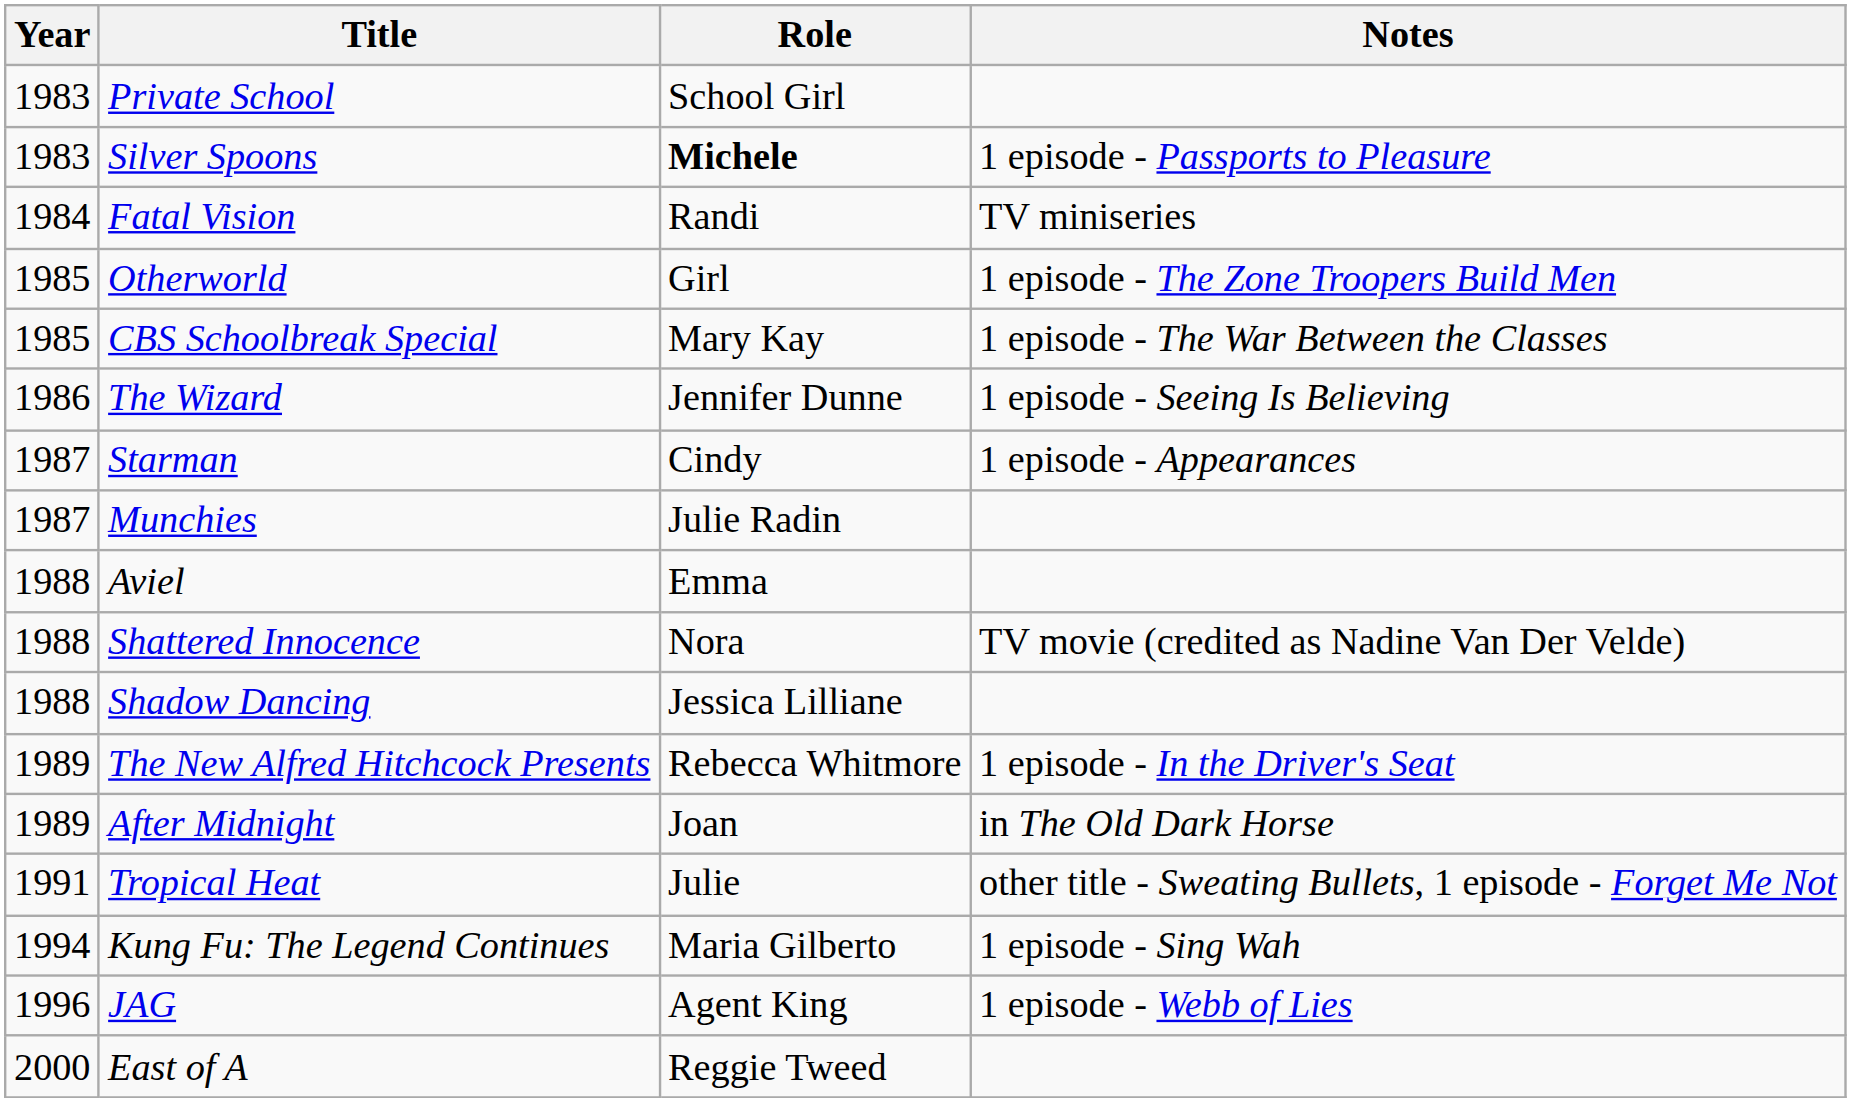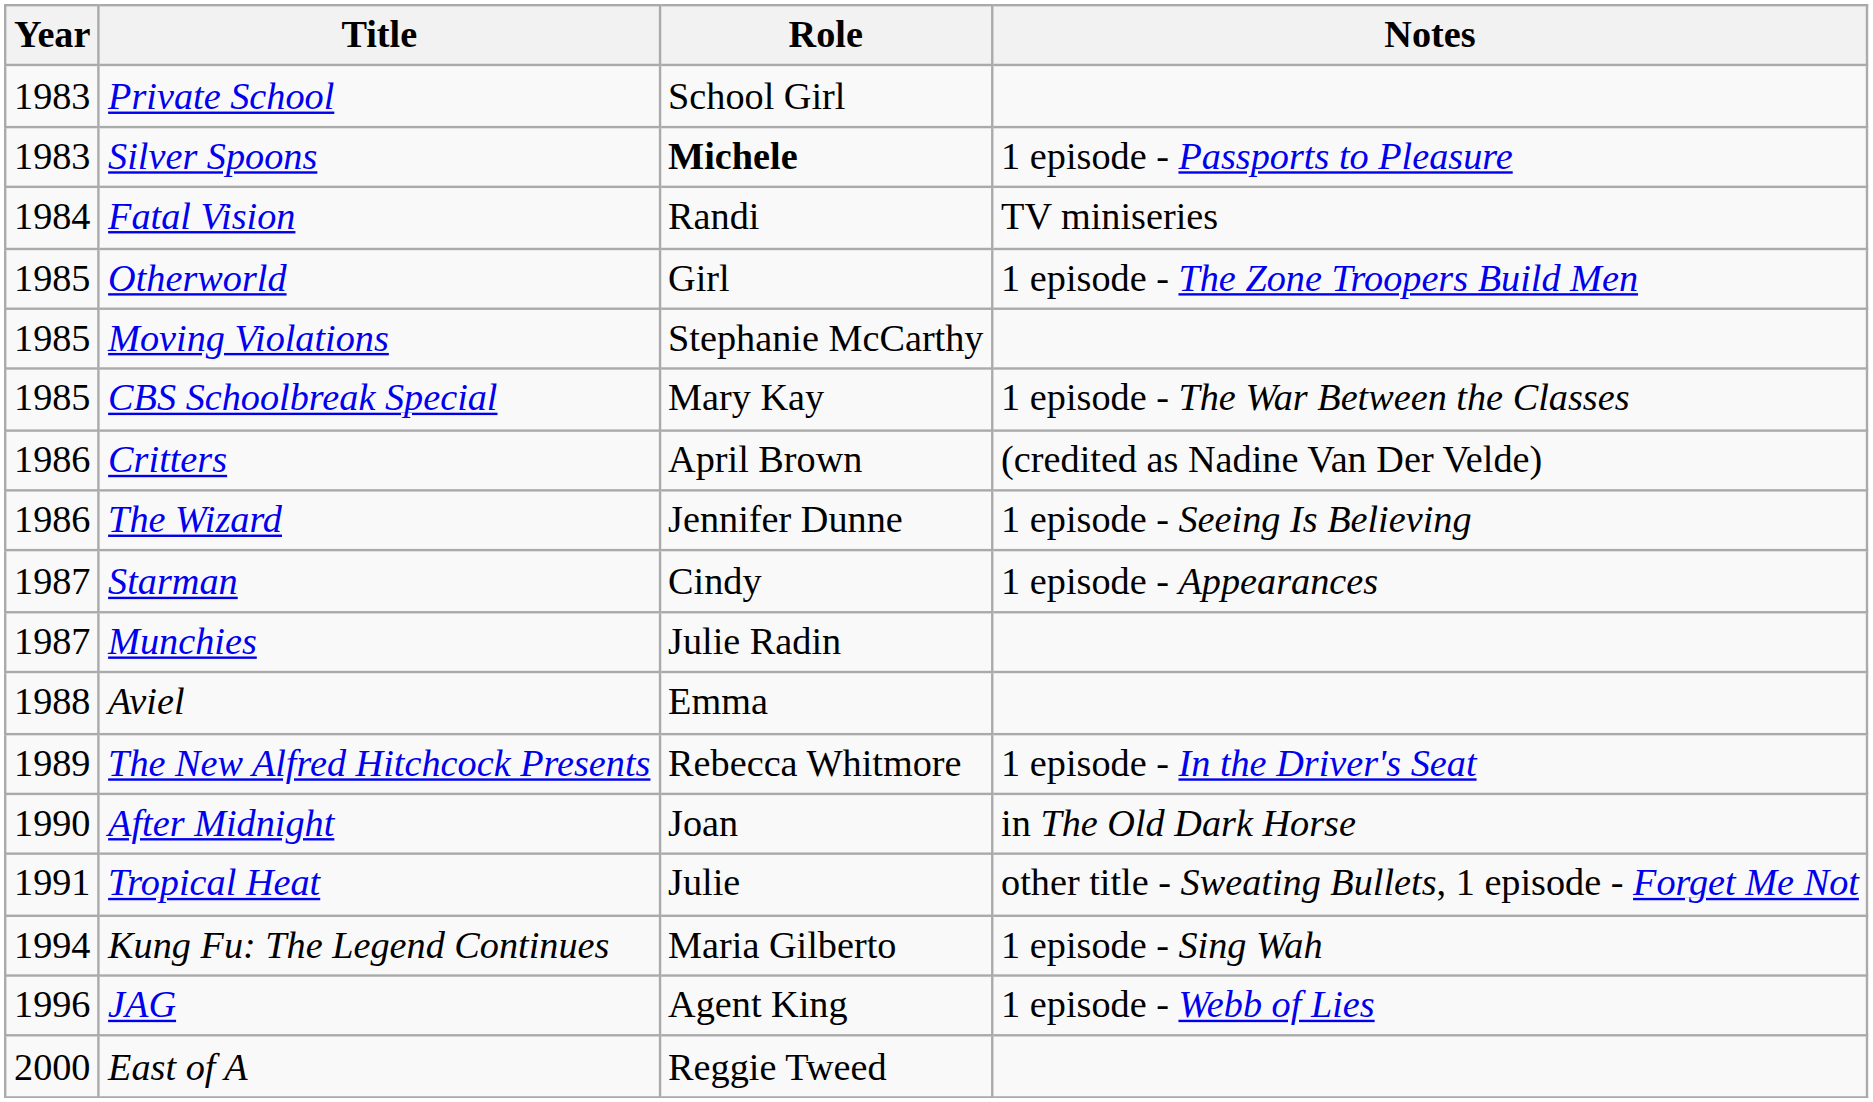+ row: 1985 | Moving Violations | Stephanie McCarthy
+ row: 1986 | Critters | April Brown | (credited as Nadine Van Der Velde)
- row: 1988 | Shattered Innocence | Nora | TV movie (credited as Nadine Van Der Velde)
- row: 1988 | Shadow Dancing | Jessica Lilliane
After Midnight | Year: 1989 -> 1990
